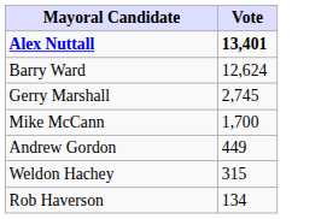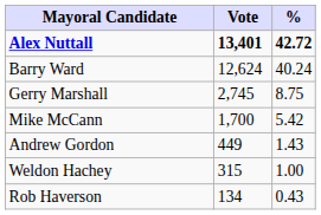+ column: % | 42.72 | 40.24 | 8.75 | 5.42 | 1.43 | 1.00 | 0.43
